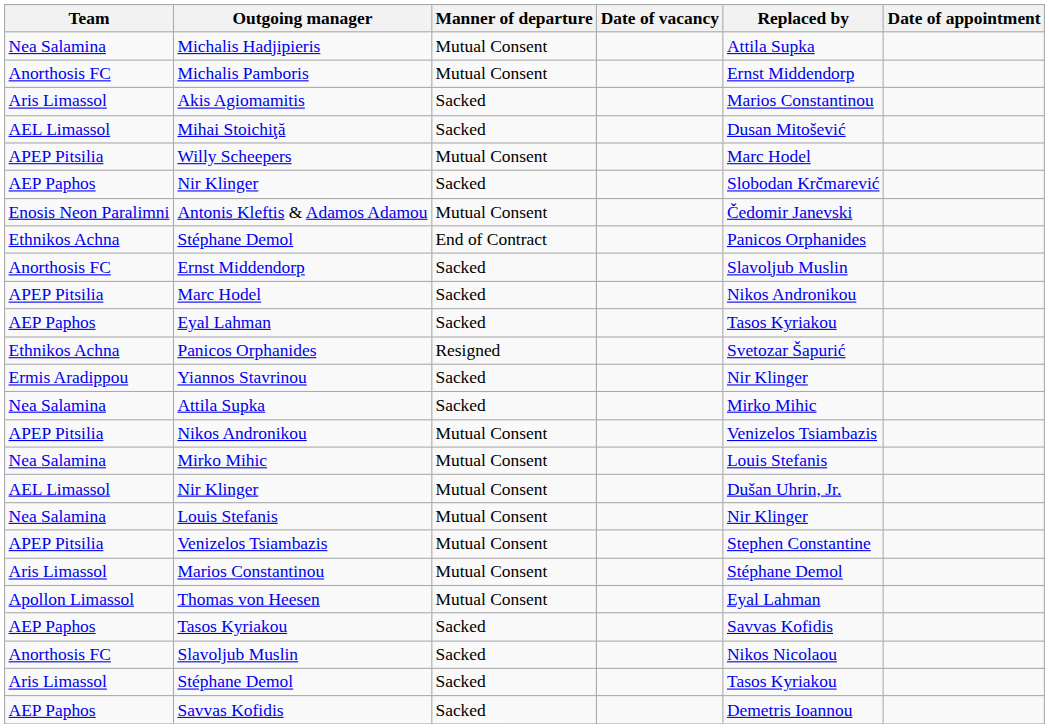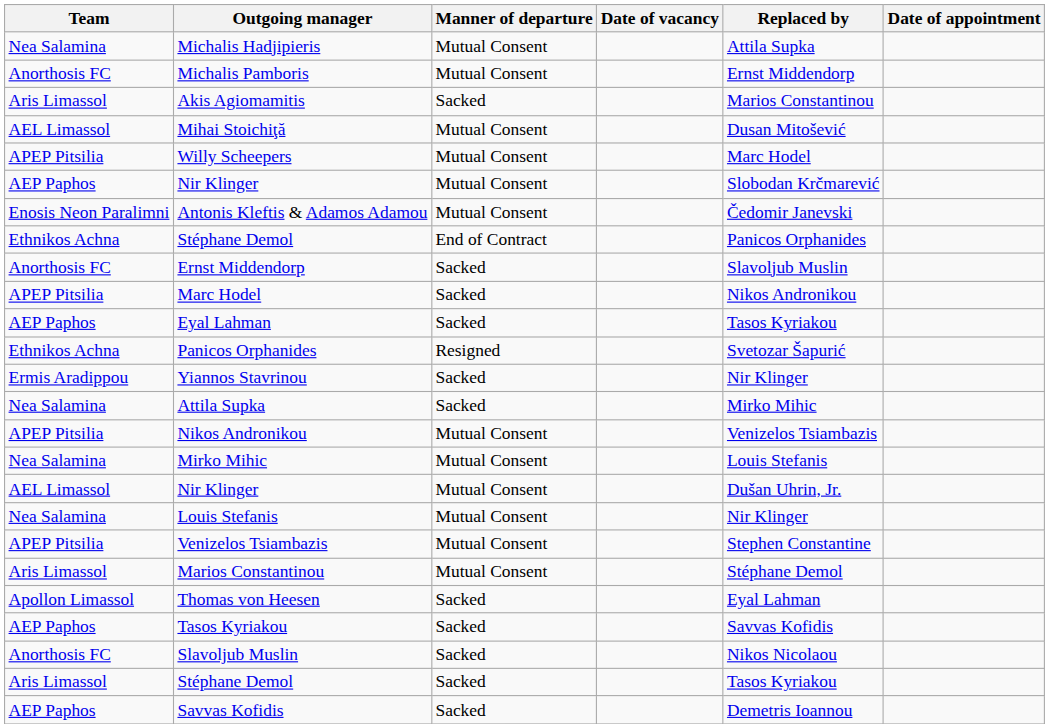Mihai Stoichiţă | Manner of departure: Sacked -> Mutual Consent
AEP Paphos / Nir Klinger | Manner of departure: Sacked -> Mutual Consent
Thomas von Heesen | Manner of departure: Mutual Consent -> Sacked
